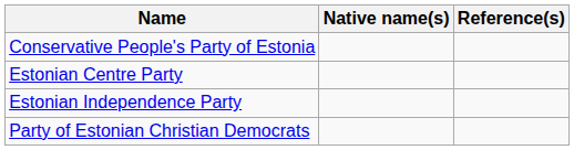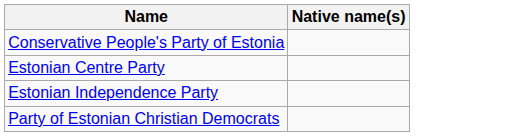- column: Reference(s)
